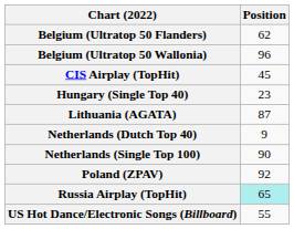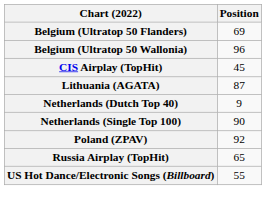Belgium (Ultratop 50 Flanders) | Position: 62 -> 69
- row: Hungary (Single Top 40) | 23
Russia Airplay (TopHit) | Position: paleturquoise background -> no background
